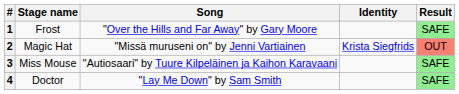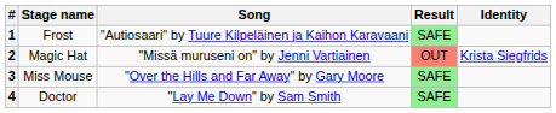columns swapped: Identity <-> Result
1 | Song: "Over the Hills and Far Away" by Gary Moore -> "Autiosaari" by Tuure Kilpeläinen ja Kaihon Karavaani
3 | Song: "Autiosaari" by Tuure Kilpeläinen ja Kaihon Karavaani -> "Over the Hills and Far Away" by Gary Moore
